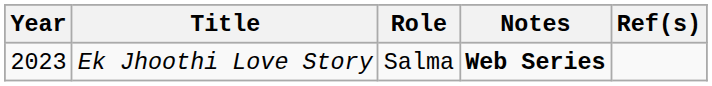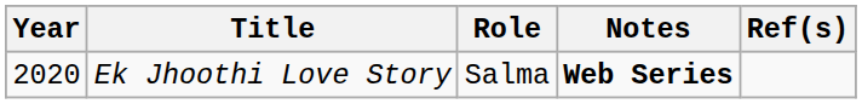Ek Jhoothi Love Story | Year: 2023 -> 2020
